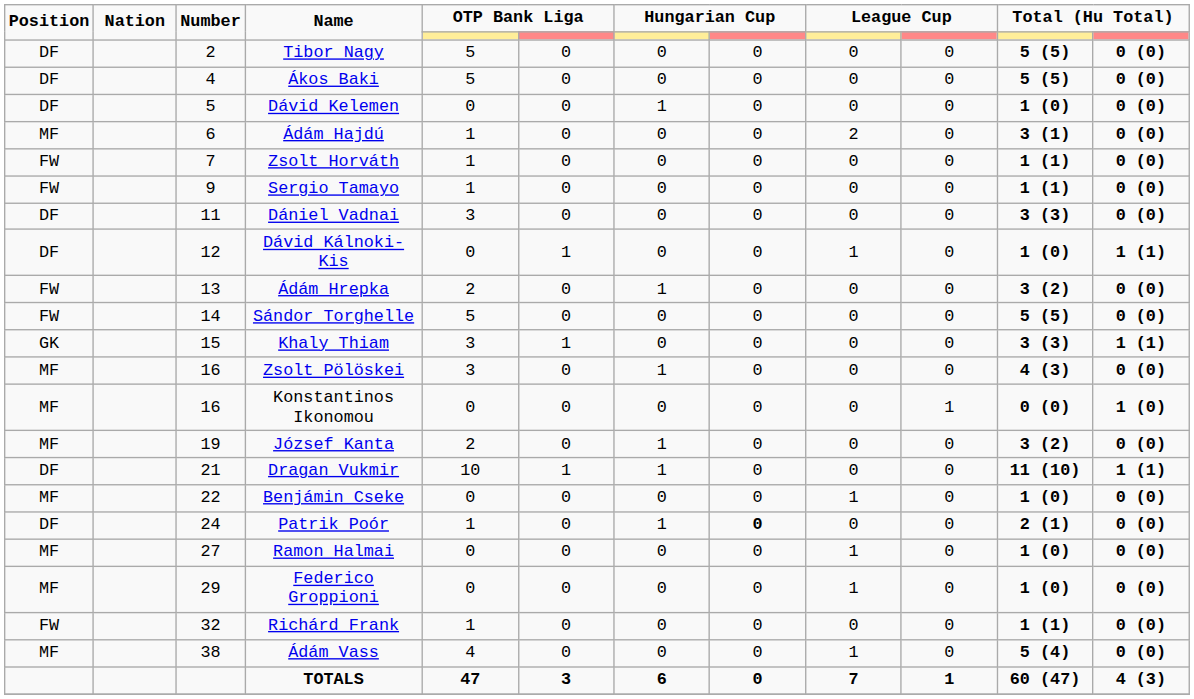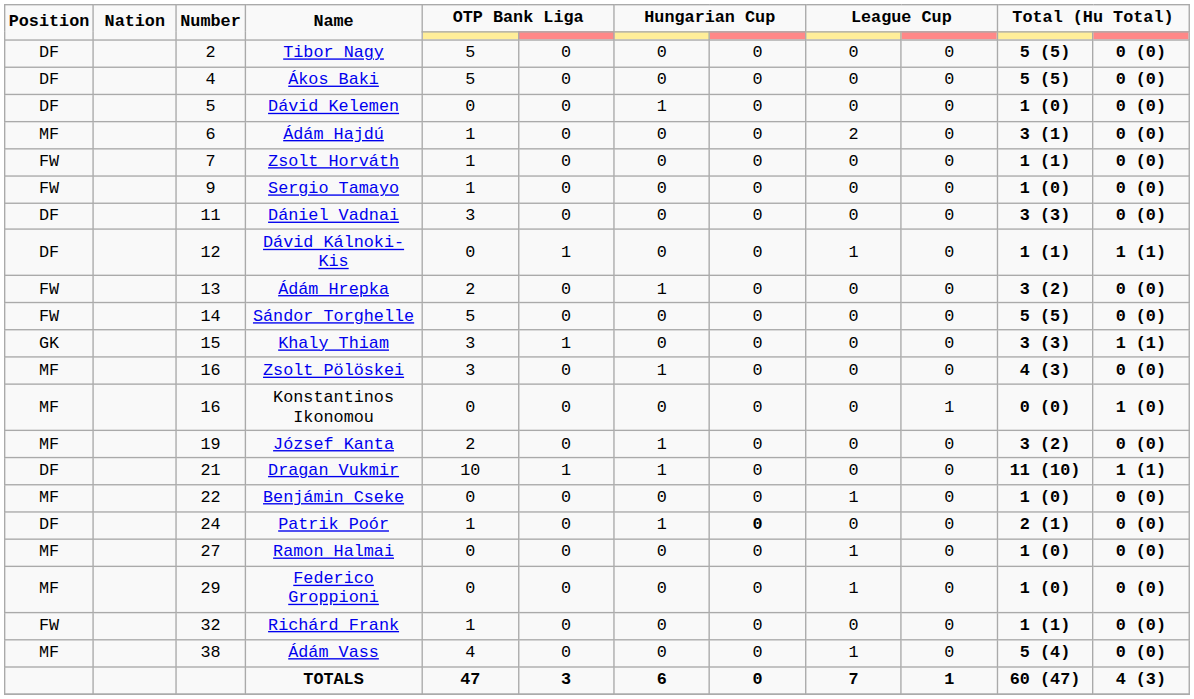Sergio Tamayo | column 11: 1 (1) -> 1 (0)
Dávid Kálnoki-Kis | column 11: 1 (0) -> 1 (1)
